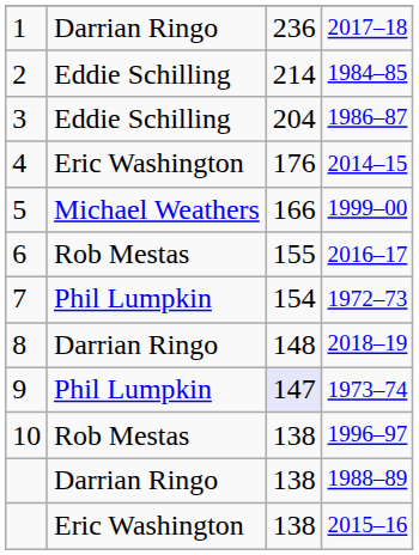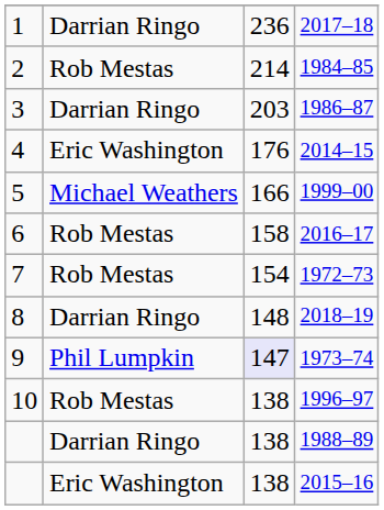1984–85 | column 2: Eddie Schilling -> Rob Mestas
1986–87 | column 2: Eddie Schilling -> Darrian Ringo
1986–87 | column 3: 204 -> 203
2016–17 | column 3: 155 -> 158
1972–73 | column 2: Phil Lumpkin -> Rob Mestas
